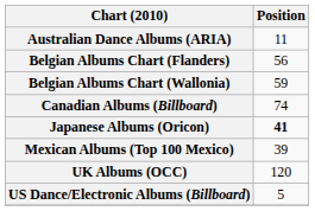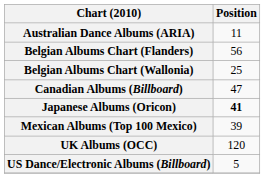Belgian Albums Chart (Wallonia) | Position: 59 -> 25
Canadian Albums (Billboard) | Position: 74 -> 47
